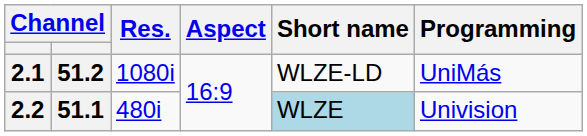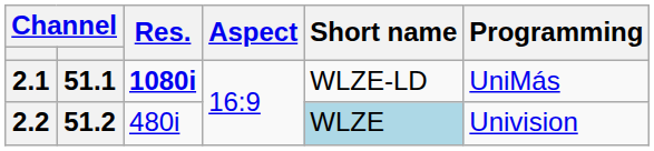2.1 | column 2: 51.2 -> 51.1
2.1 | Res.: normal -> bold
2.2 | column 2: 51.1 -> 51.2
